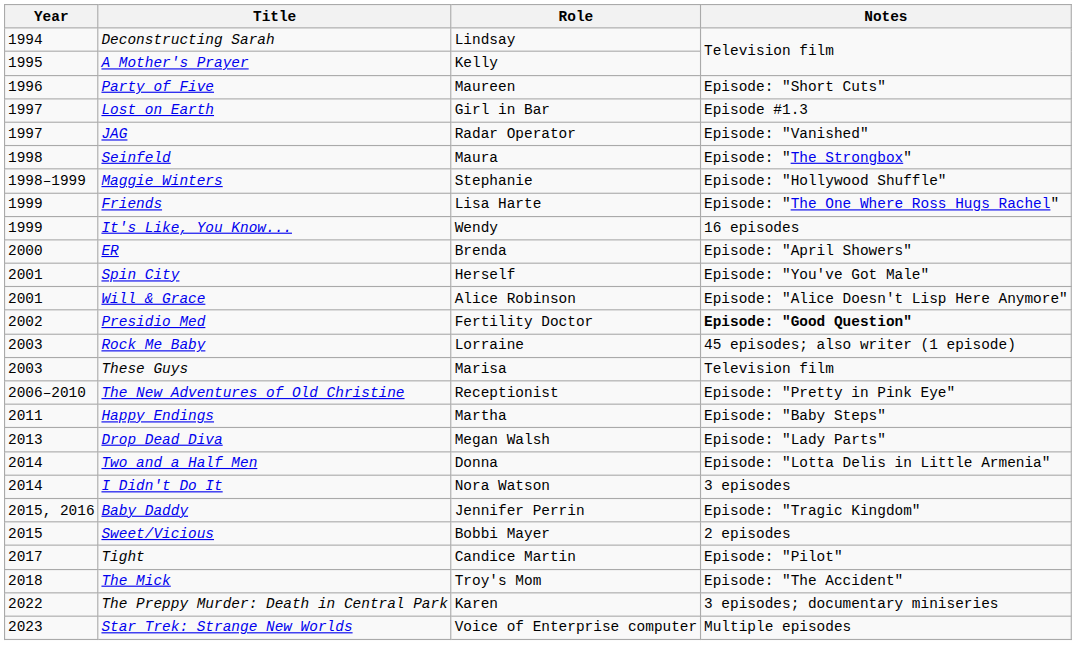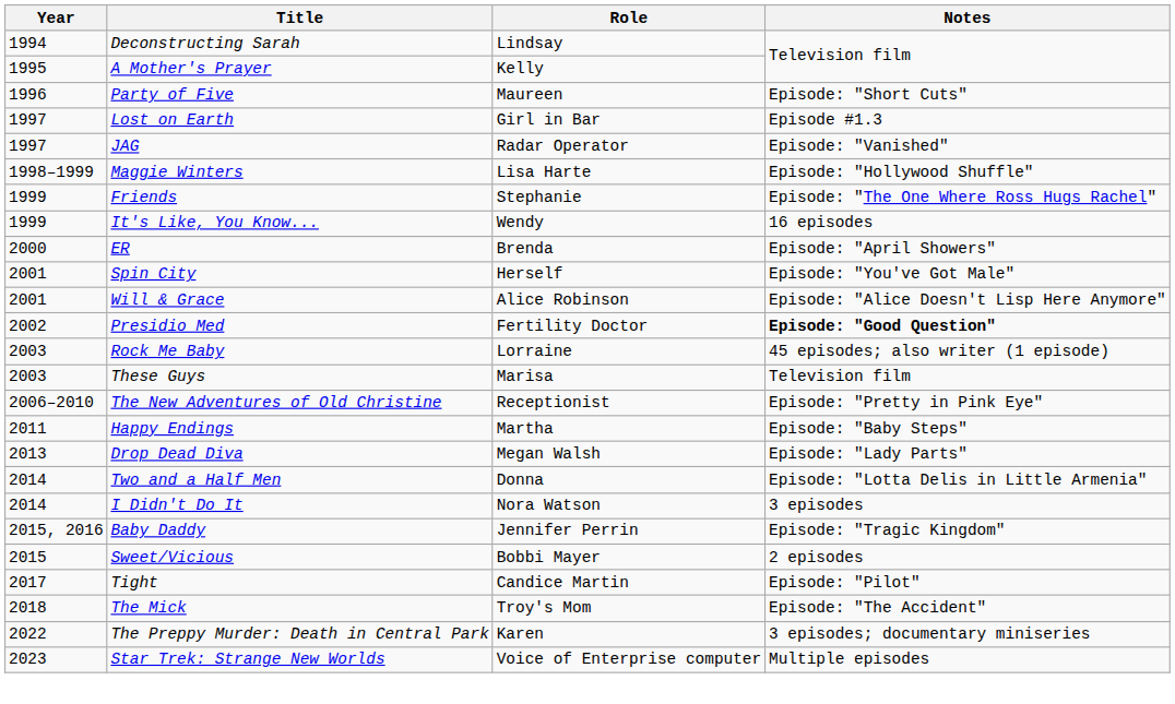- row: 1998 | Seinfeld | Maura | Episode: "The Strongbox"
Maggie Winters | Role: Stephanie -> Lisa Harte
Friends | Role: Lisa Harte -> Stephanie
